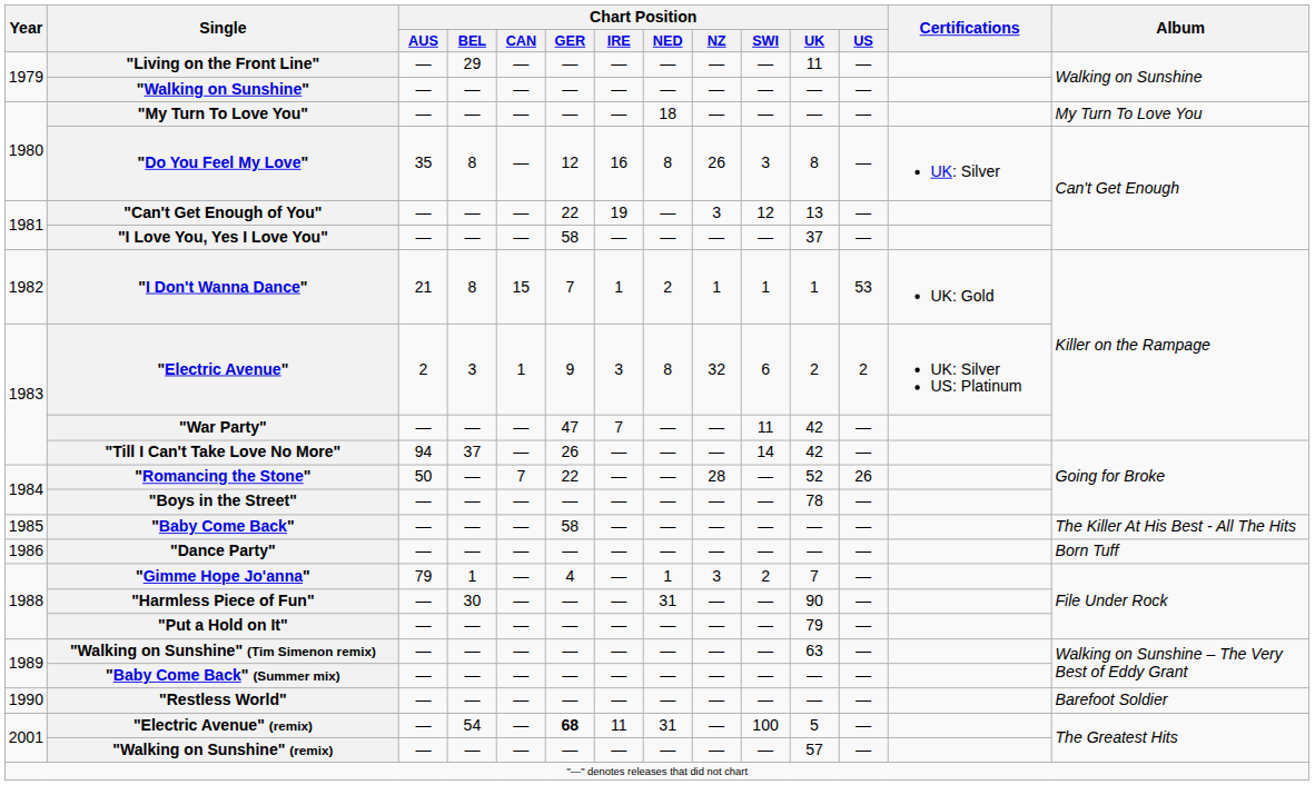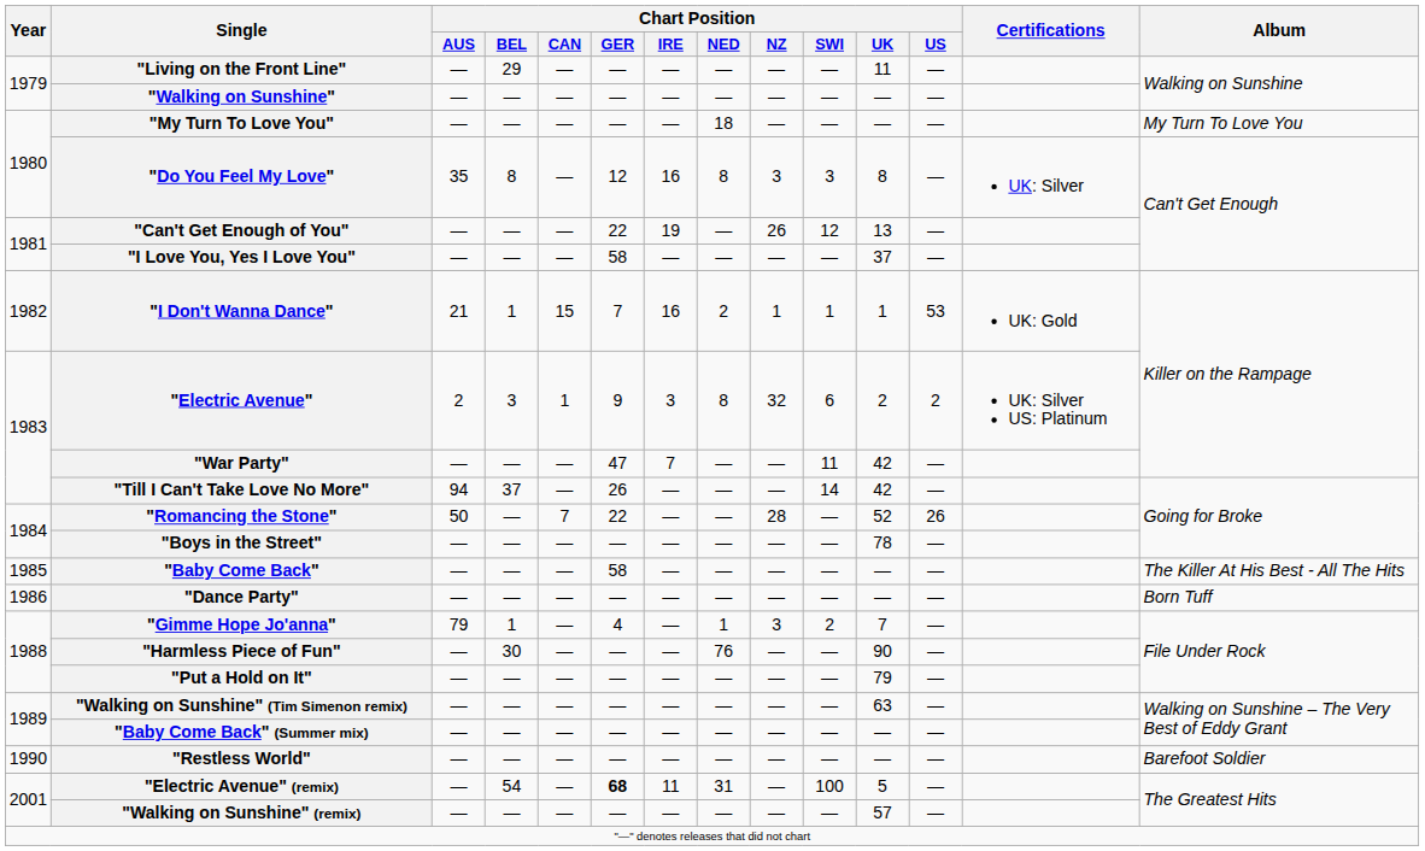"Do You Feel My Love" | Chart Position / NZ: 26 -> 3
"Can't Get Enough of You" | Chart Position / NZ: 3 -> 26
"I Don't Wanna Dance" | Chart Position / BEL: 8 -> 1
"I Don't Wanna Dance" | Chart Position / IRE: 1 -> 16
"Harmless Piece of Fun" | Chart Position / NED: 31 -> 76
